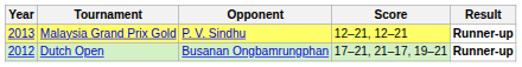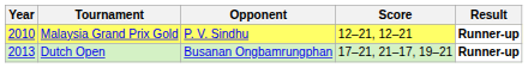Malaysia Grand Prix Gold | Year: 2013 -> 2010
Dutch Open | Year: 2012 -> 2013
